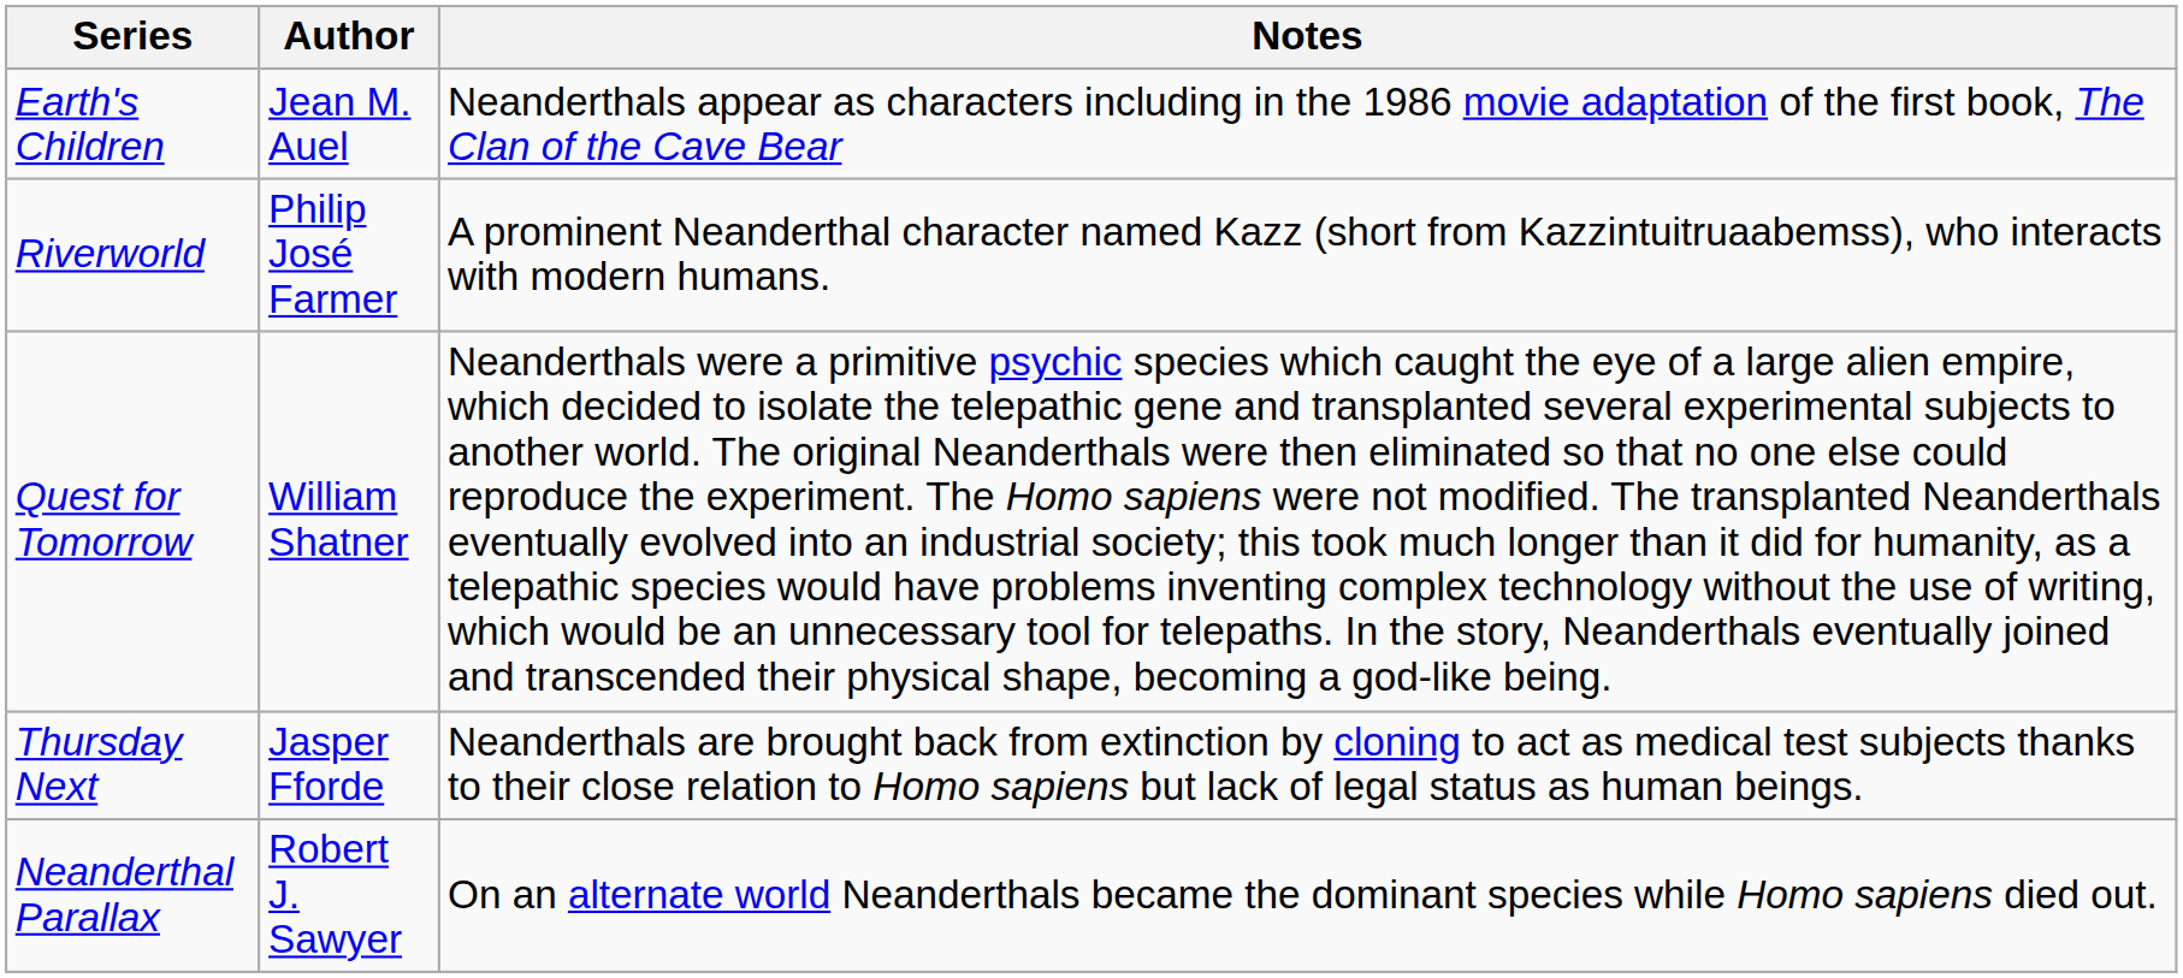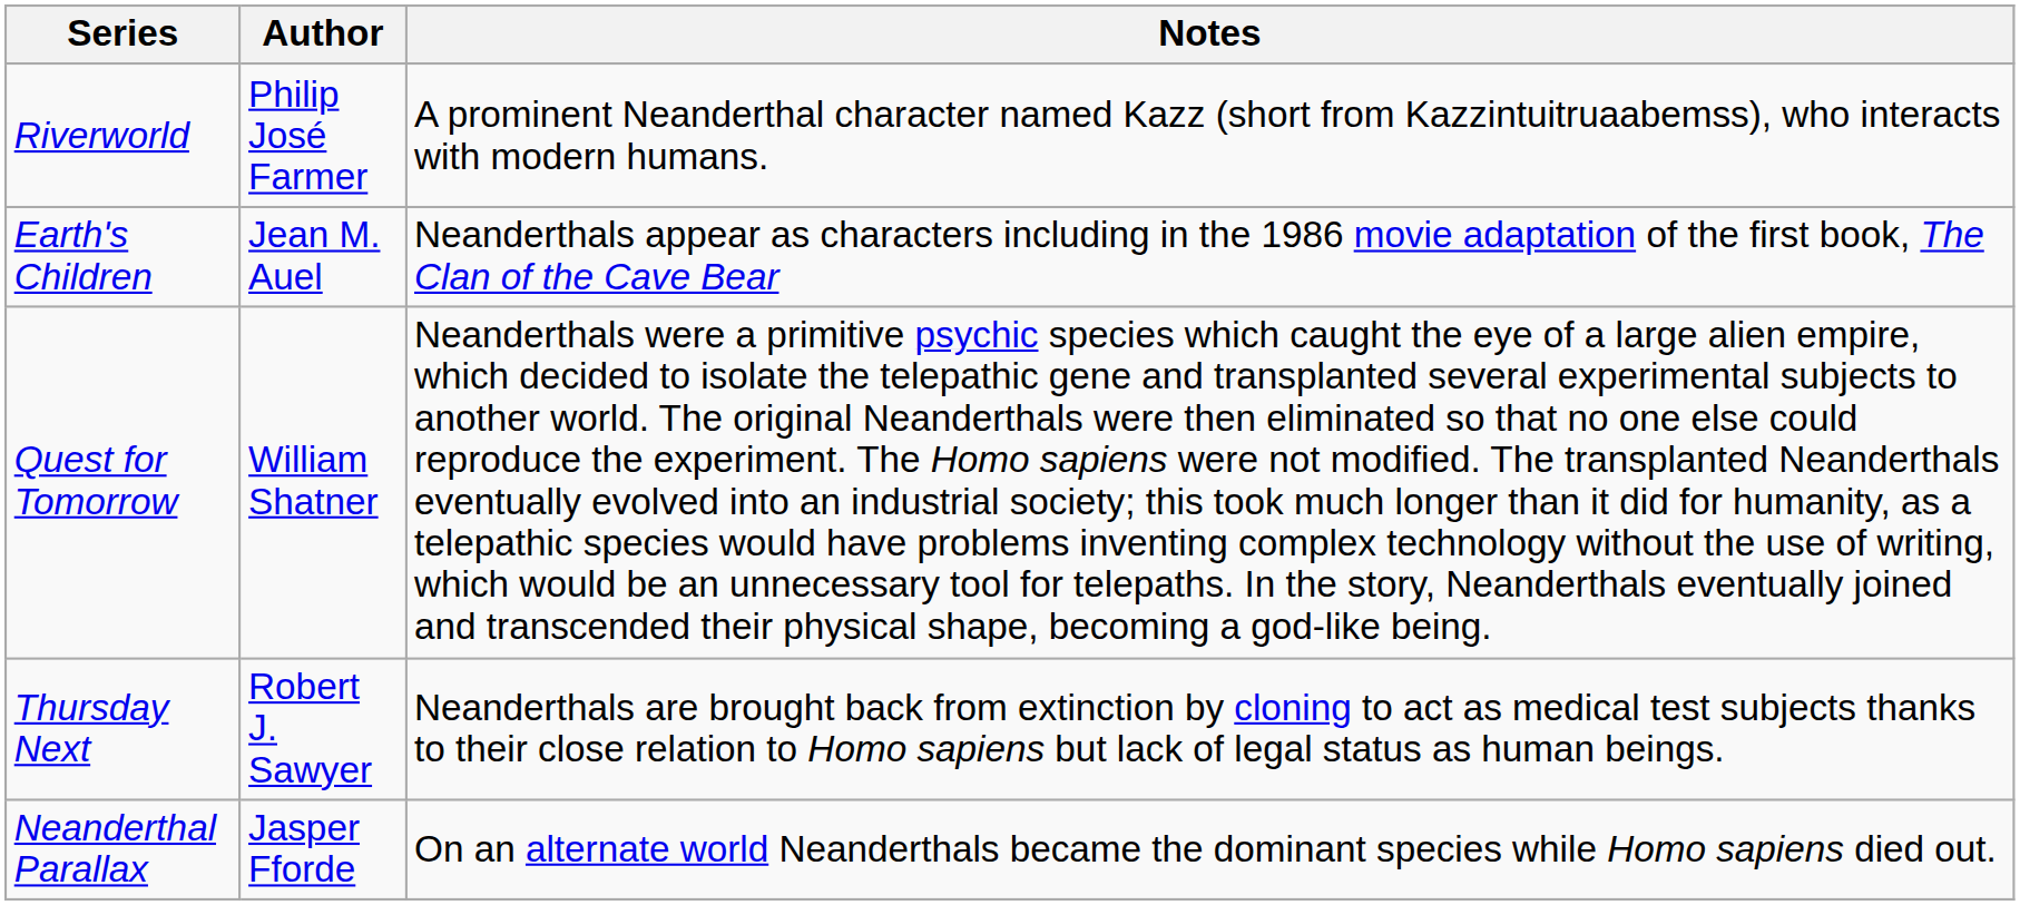rows swapped: Riverworld <-> Earth's Children
Thursday Next | Author: Jasper Fforde -> Robert J. Sawyer
Neanderthal Parallax | Author: Robert J. Sawyer -> Jasper Fforde
